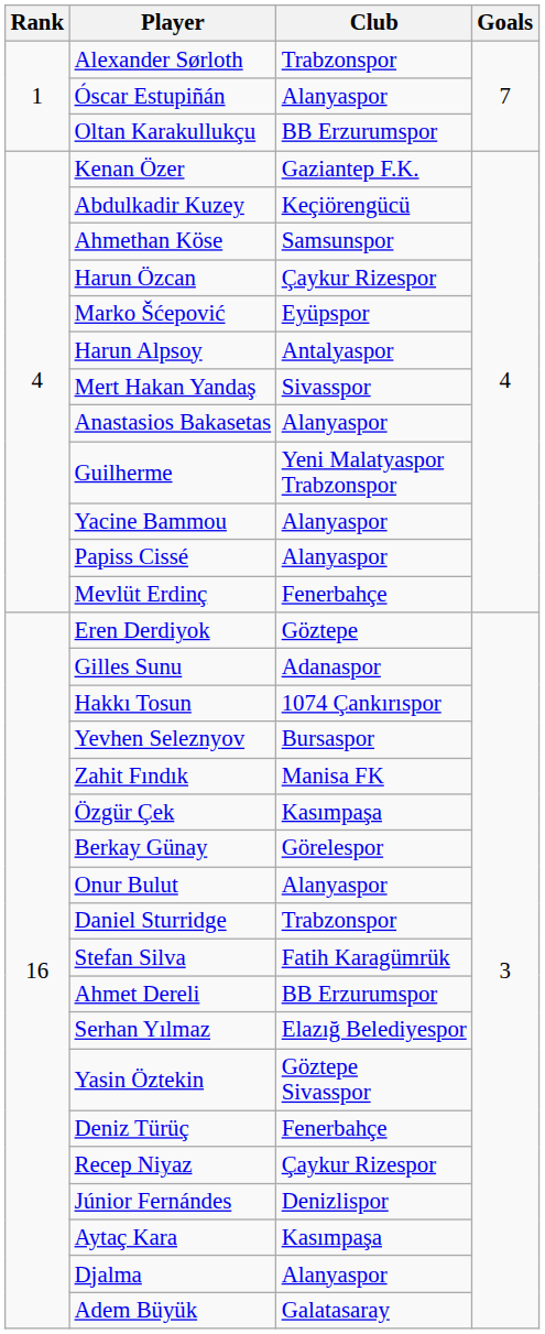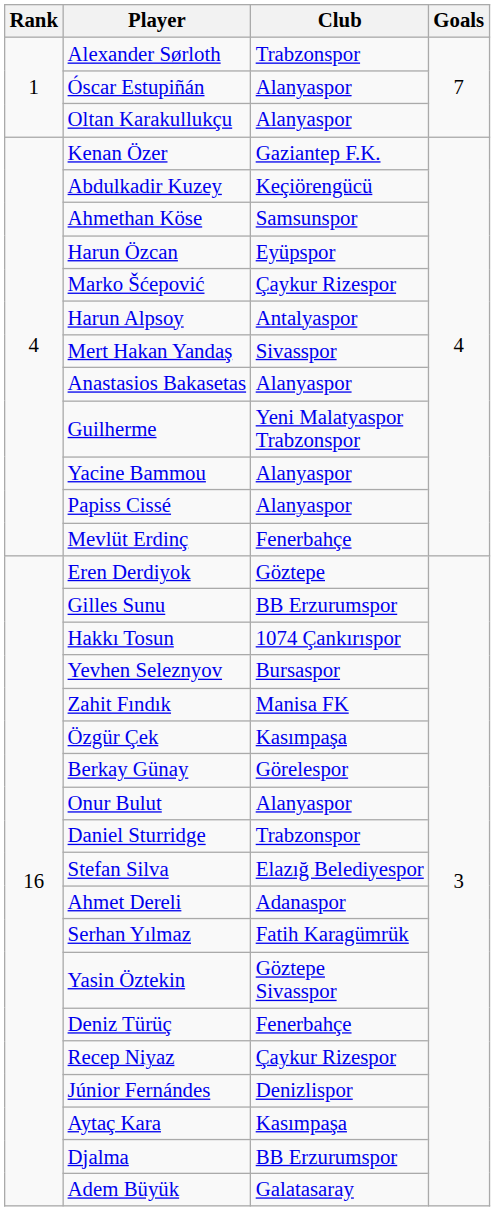Oltan Karakullukçu | Club: BB Erzurumspor -> Alanyaspor
Harun Özcan | Club: Çaykur Rizespor -> Eyüpspor
Marko Šćepović | Club: Eyüpspor -> Çaykur Rizespor
Gilles Sunu | Club: Adanaspor -> BB Erzurumspor
Stefan Silva | Club: Fatih Karagümrük -> Elazığ Belediyespor
Ahmet Dereli | Club: BB Erzurumspor -> Adanaspor
Serhan Yılmaz | Club: Elazığ Belediyespor -> Fatih Karagümrük
Djalma | Club: Alanyaspor -> BB Erzurumspor
